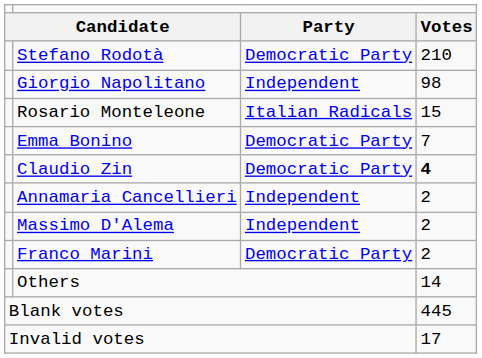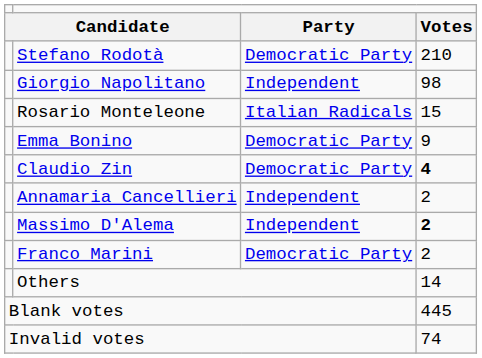Emma Bonino | column 4: 7 -> 9
Massimo D'Alema | column 4: normal -> bold
Invalid votes | column 4: 17 -> 74
